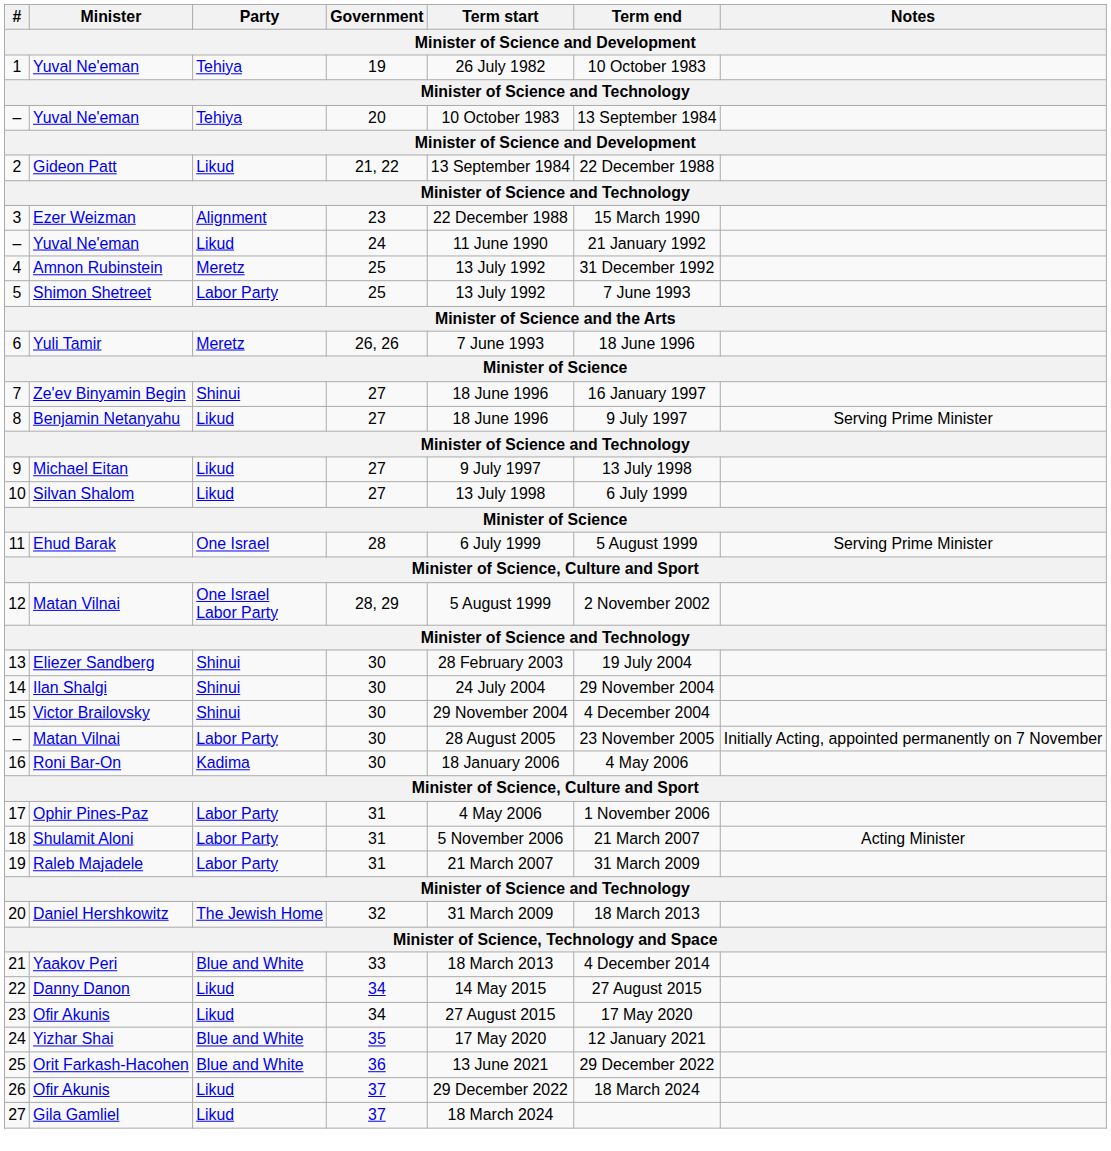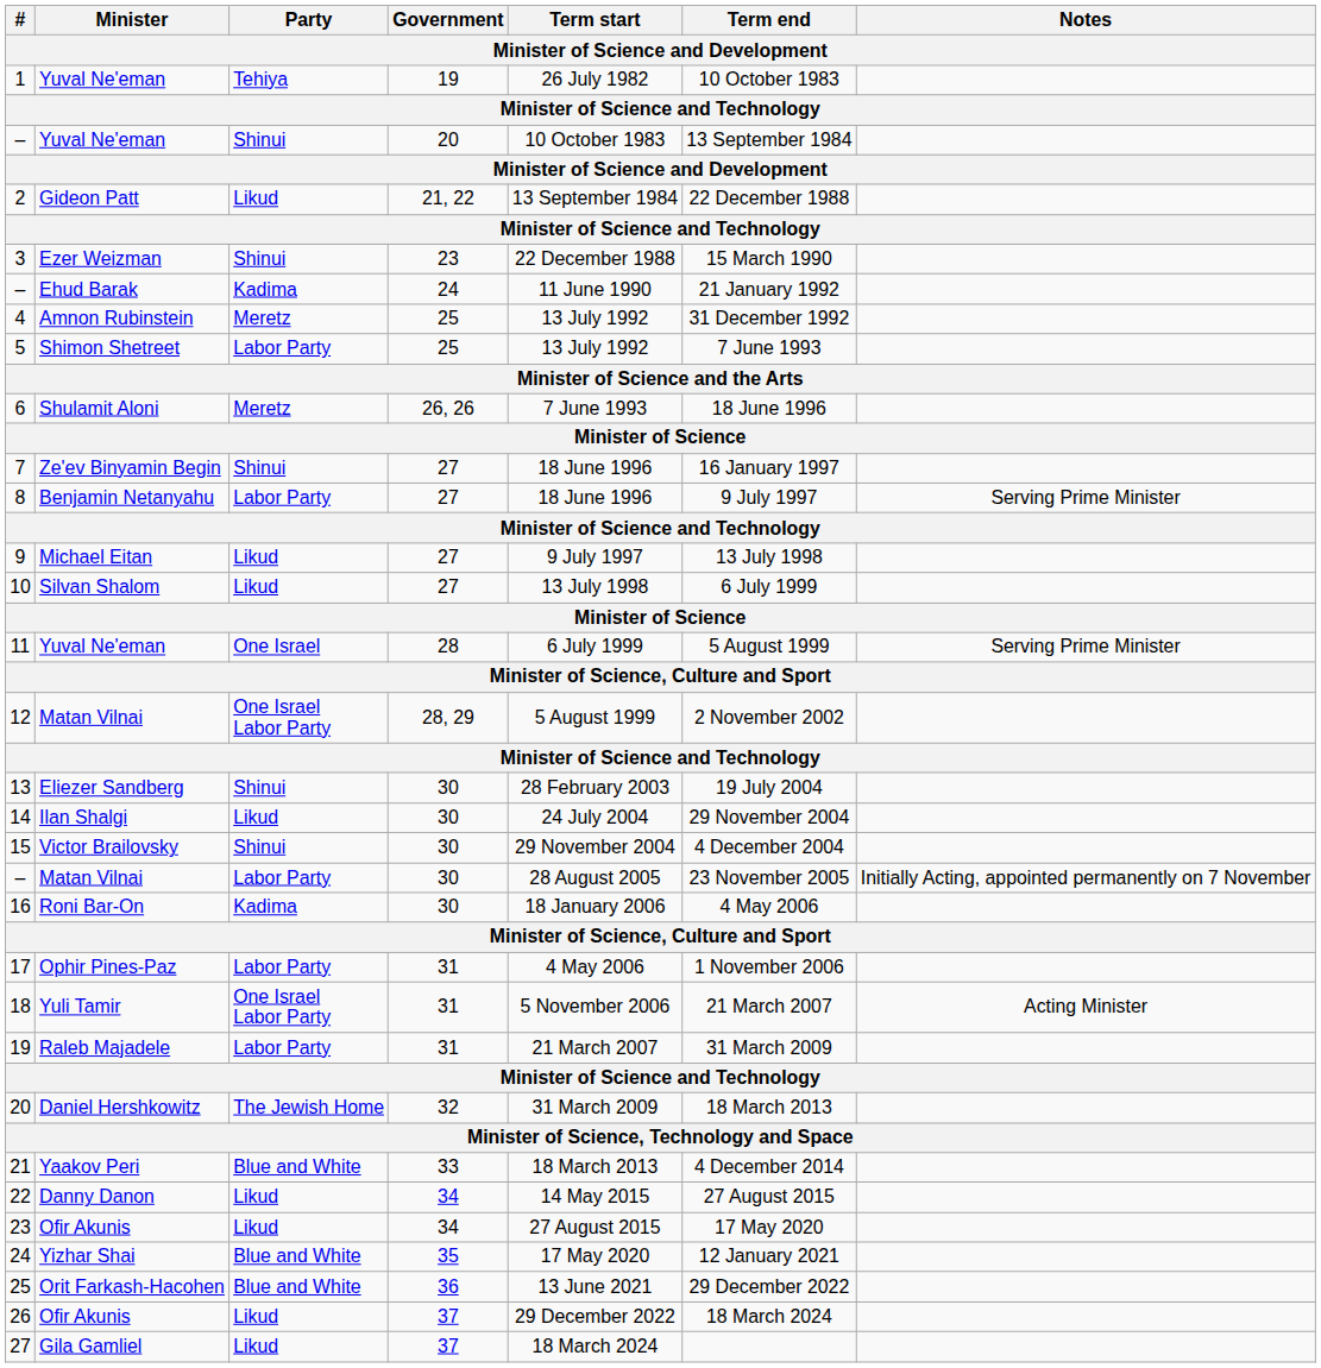– / 20 | Party: Tehiya -> Shinui
3 | Party: Alignment -> Shinui
– / 24 | Minister: Yuval Ne'eman -> Ehud Barak
– / 24 | Party: Likud -> Kadima
6 | Minister: Yuli Tamir -> Shulamit Aloni
8 | Party: Likud -> Labor Party
11 | Minister: Ehud Barak -> Yuval Ne'eman
14 | Party: Shinui -> Likud
18 | Minister: Shulamit Aloni -> Yuli Tamir
18 | Party: Labor Party -> One Israel Labor Party
